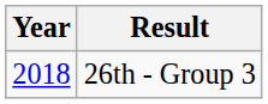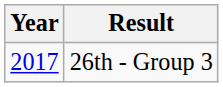26th - Group 3 | Year: 2018 -> 2017
